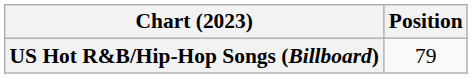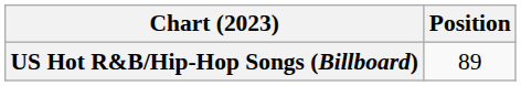US Hot R&B/Hip-Hop Songs (Billboard) | Position: 79 -> 89
